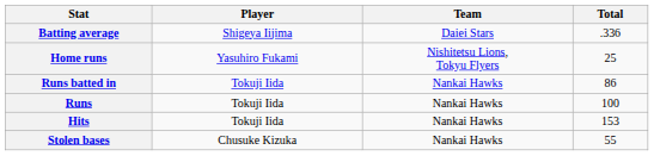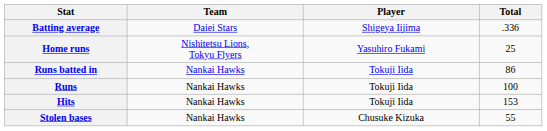columns swapped: Player <-> Team
